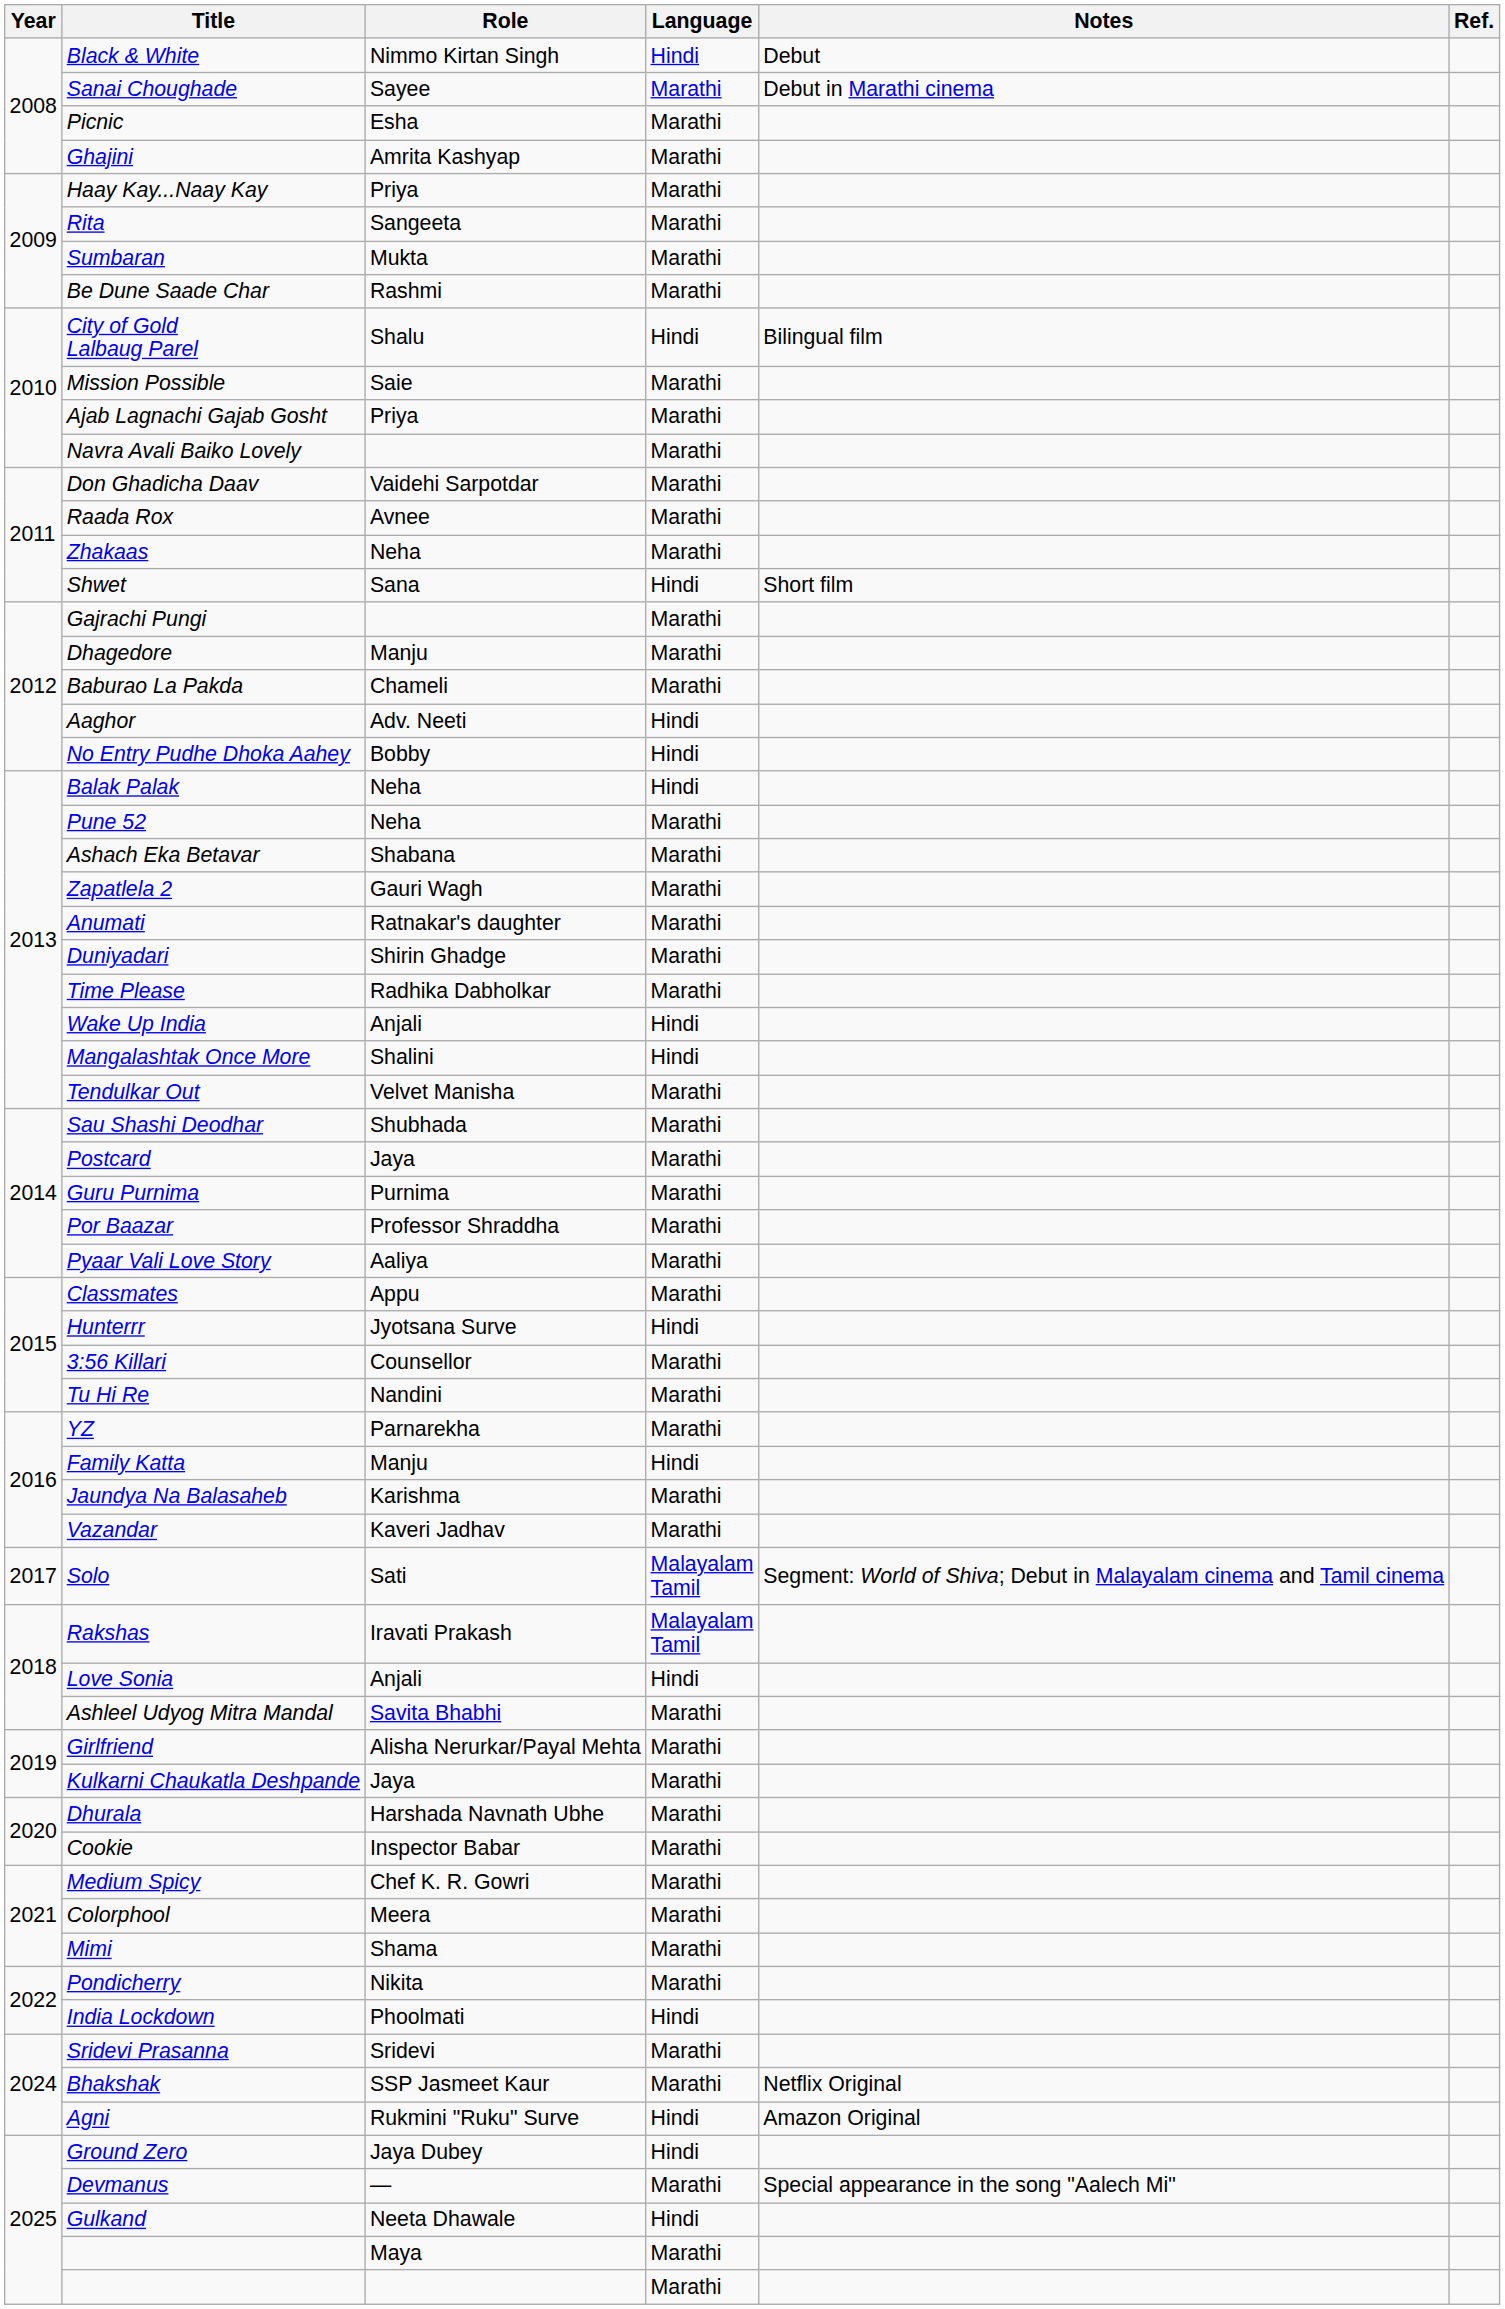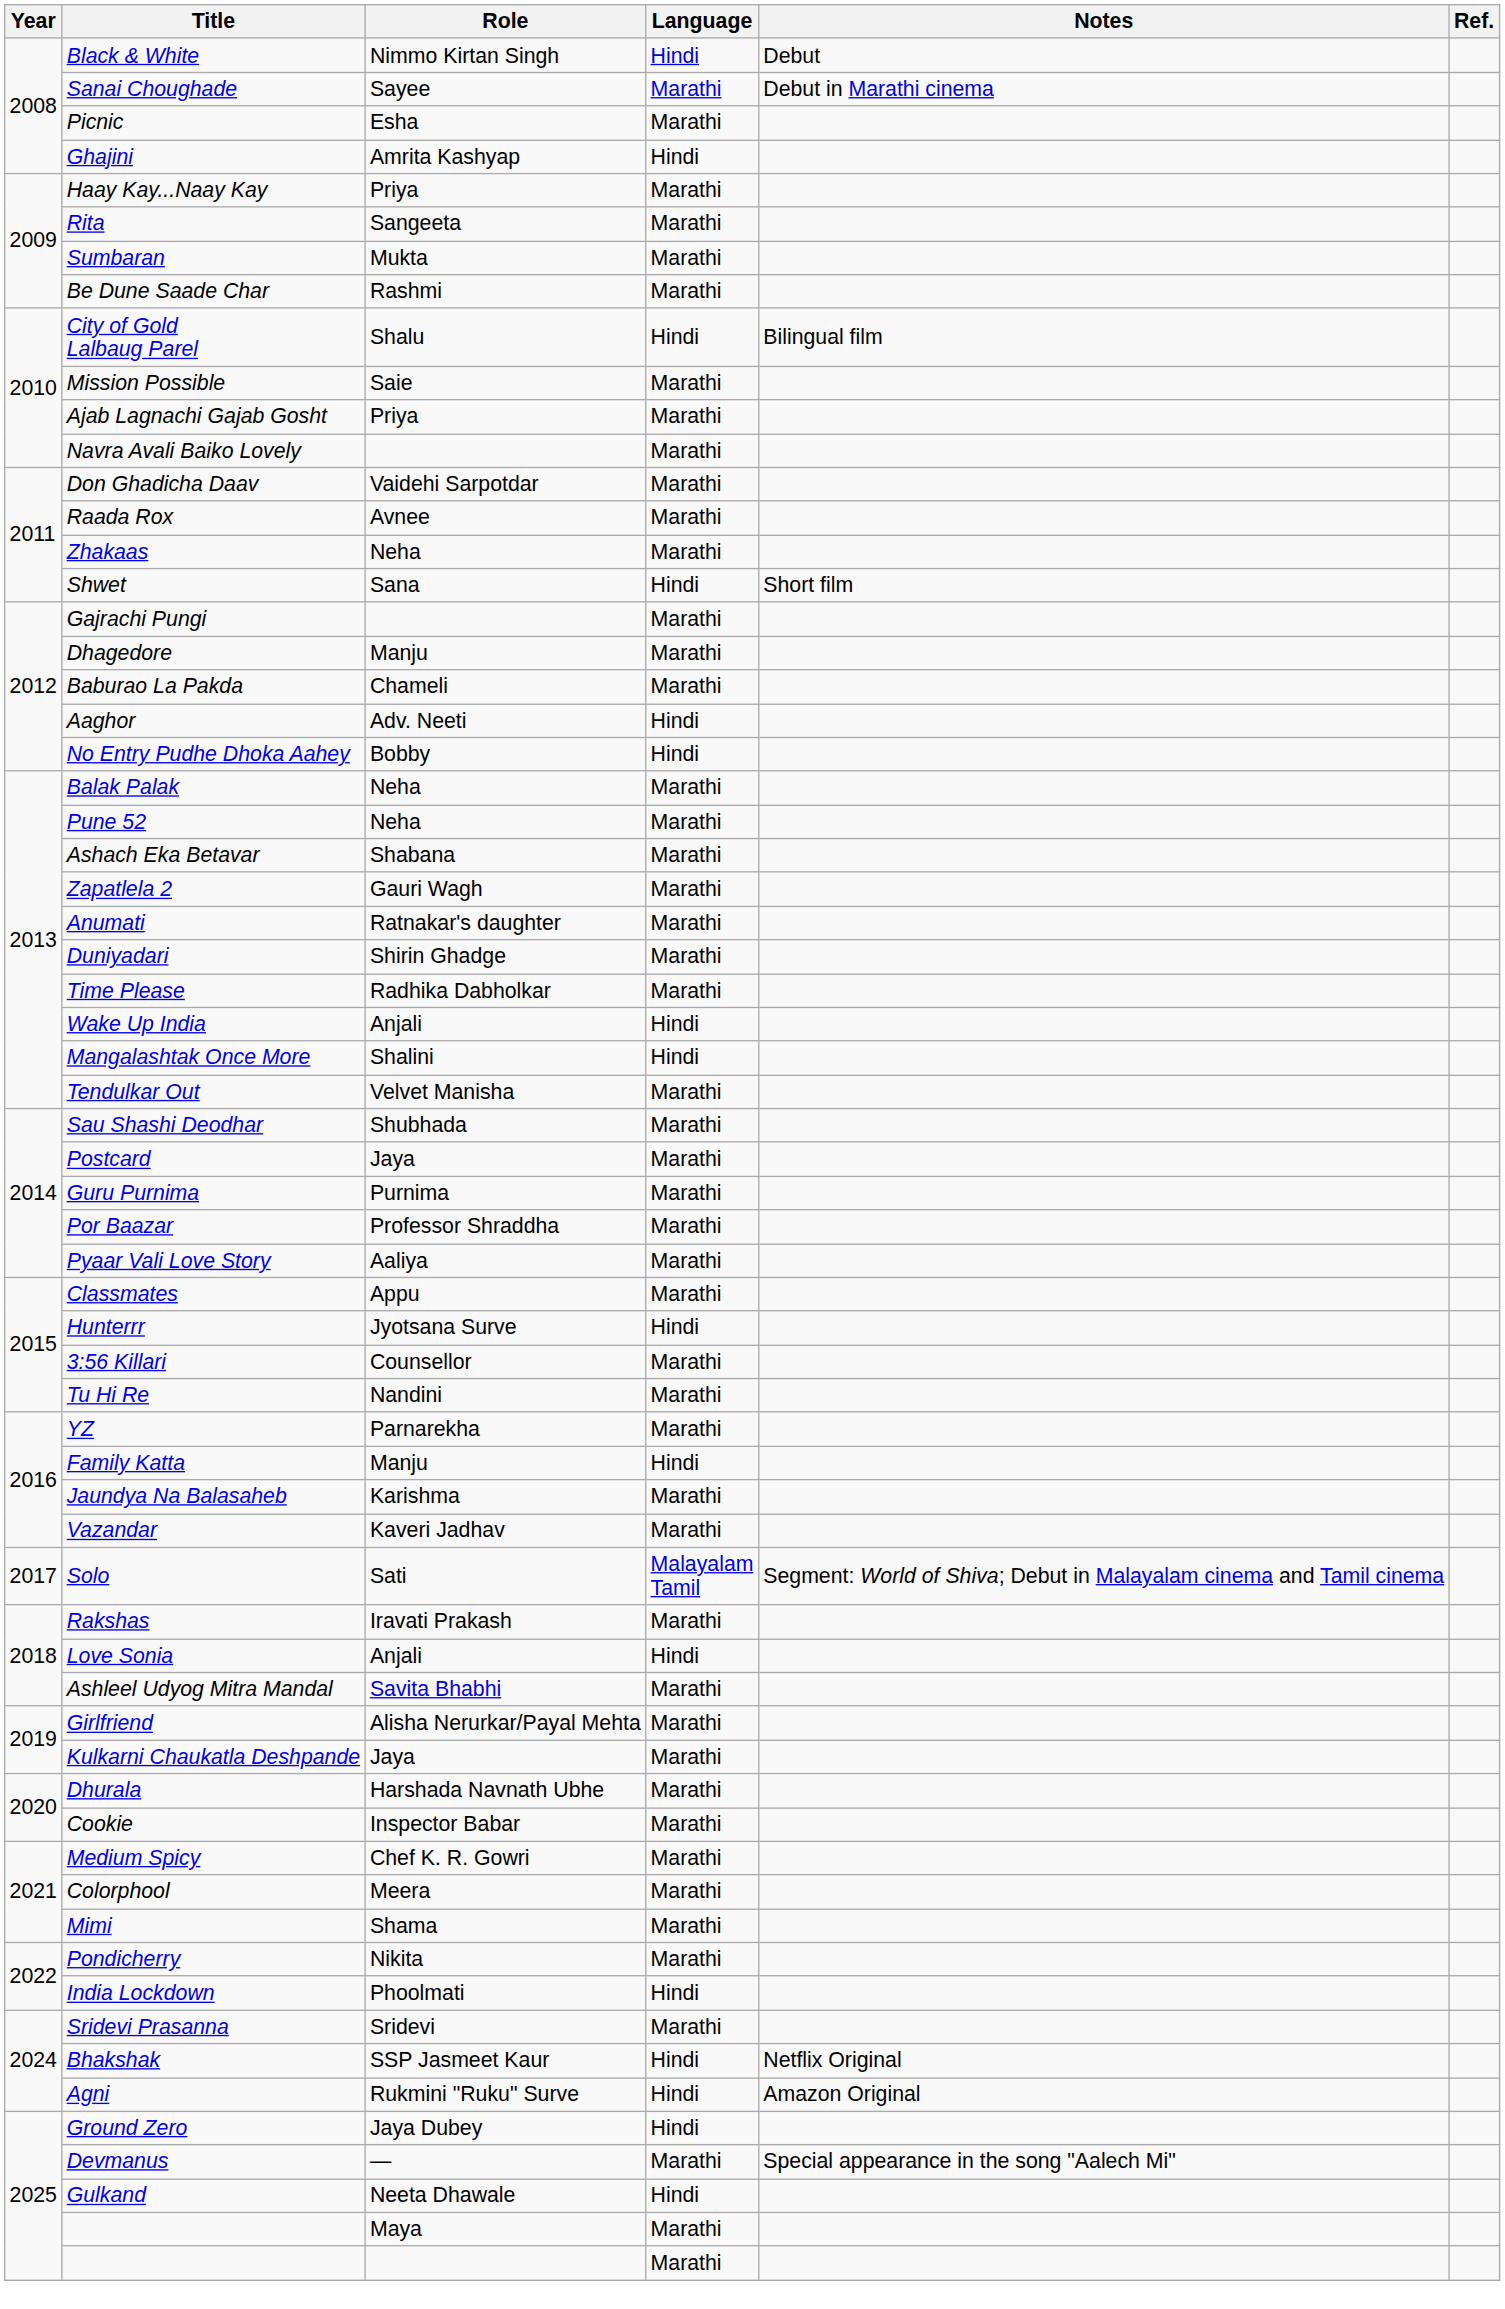Ghajini | Language: Marathi -> Hindi
Balak Palak | Language: Hindi -> Marathi
Rakshas | Language: Malayalam Tamil -> Marathi
Bhakshak | Language: Marathi -> Hindi
